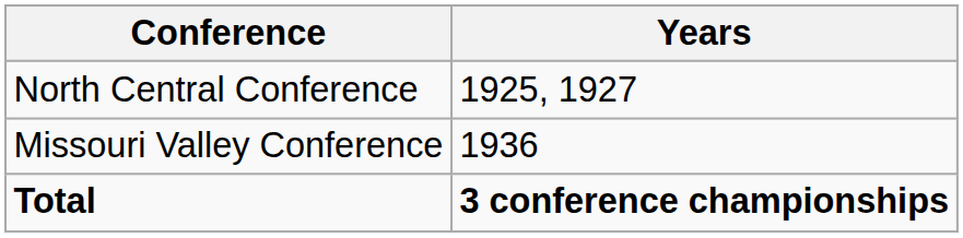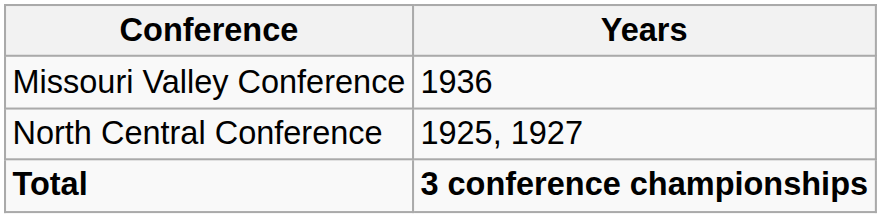rows swapped: North Central Conference <-> Missouri Valley Conference
